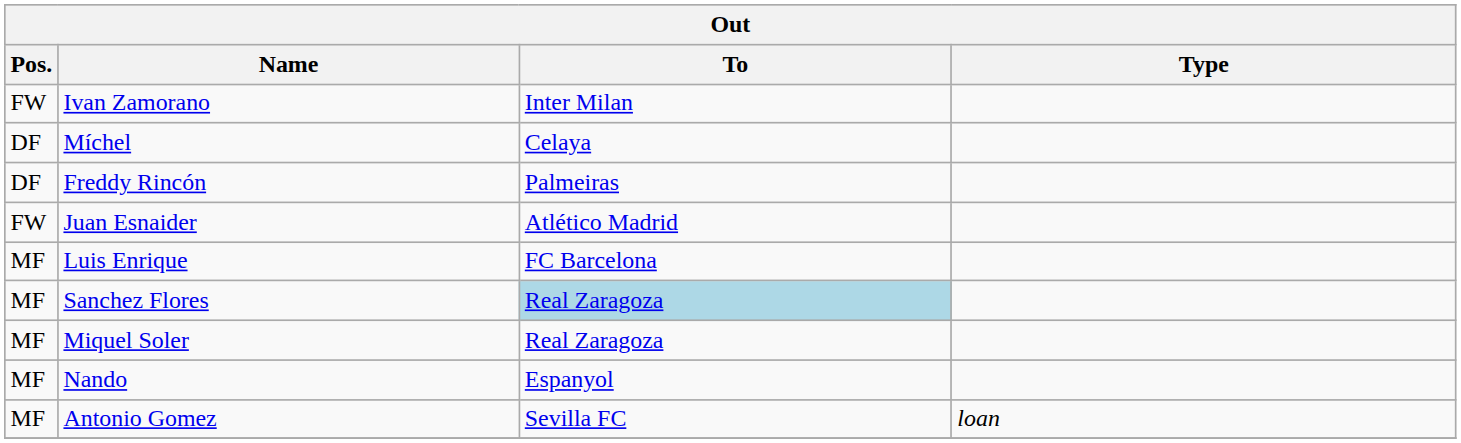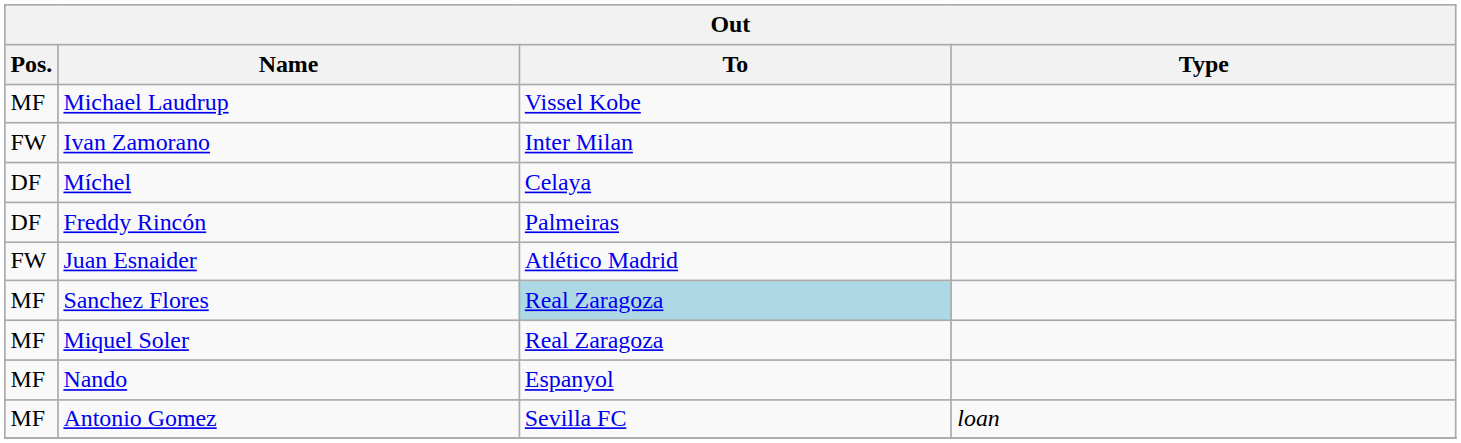+ row: MF | Michael Laudrup | Vissel Kobe
- row: MF | Luis Enrique | FC Barcelona
